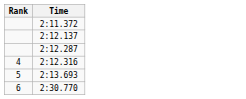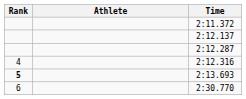+ column: Athlete
2:13.693 | Rank: normal -> bold
